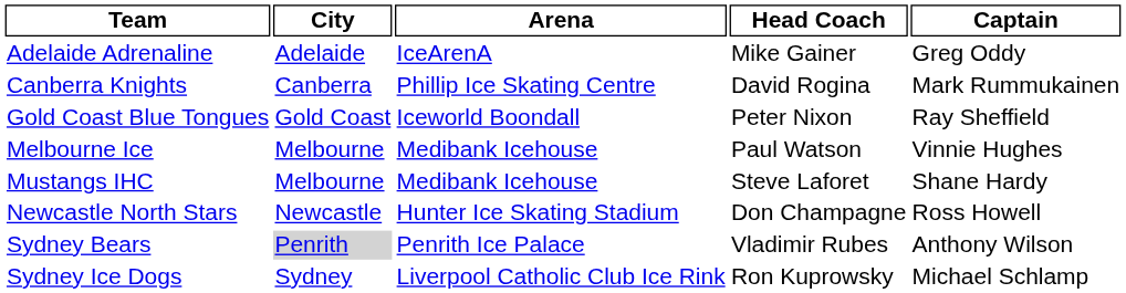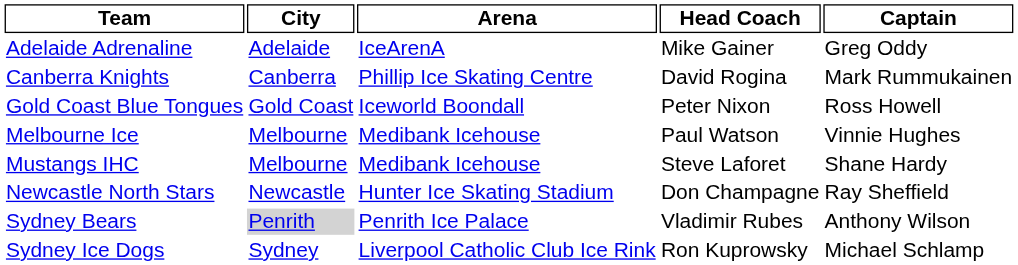Gold Coast Blue Tongues | Captain: Ray Sheffield -> Ross Howell
Newcastle North Stars | Captain: Ross Howell -> Ray Sheffield
